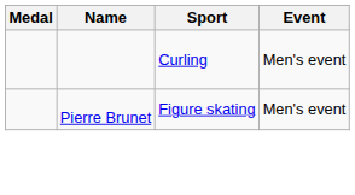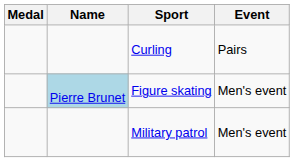Curling | Event: Men's event -> Pairs
Figure skating | Name: no background -> lightblue background
+ row: Military patrol | Men's event
